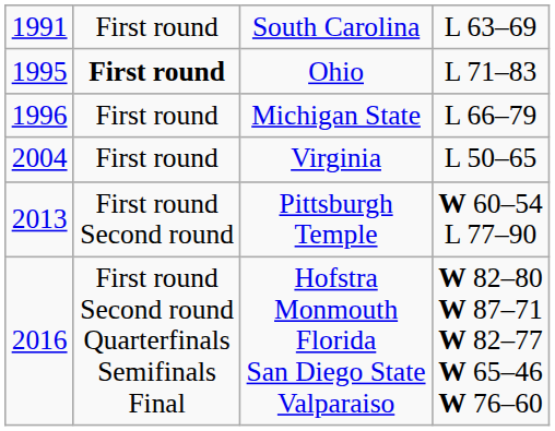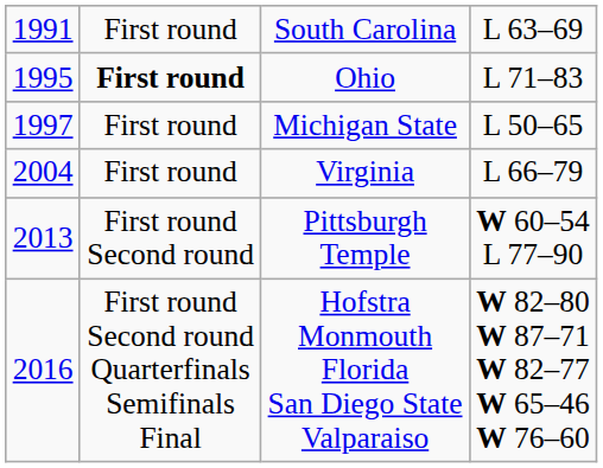Michigan State | column 1: 1996 -> 1997
Michigan State | column 4: L 66–79 -> L 50–65
Virginia | column 4: L 50–65 -> L 66–79
